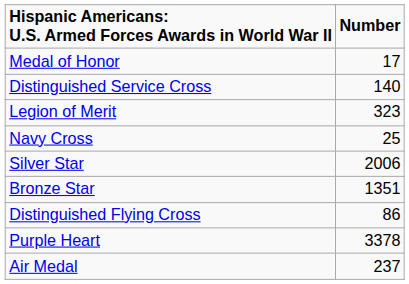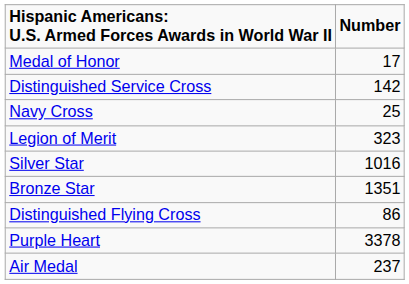Distinguished Service Cross | Number: 140 -> 142
rows swapped: Navy Cross <-> Legion of Merit
Silver Star | Number: 2006 -> 1016
